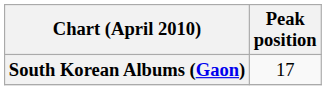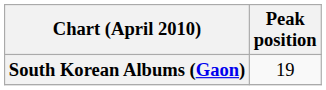South Korean Albums (Gaon) | Peak position: 17 -> 19
